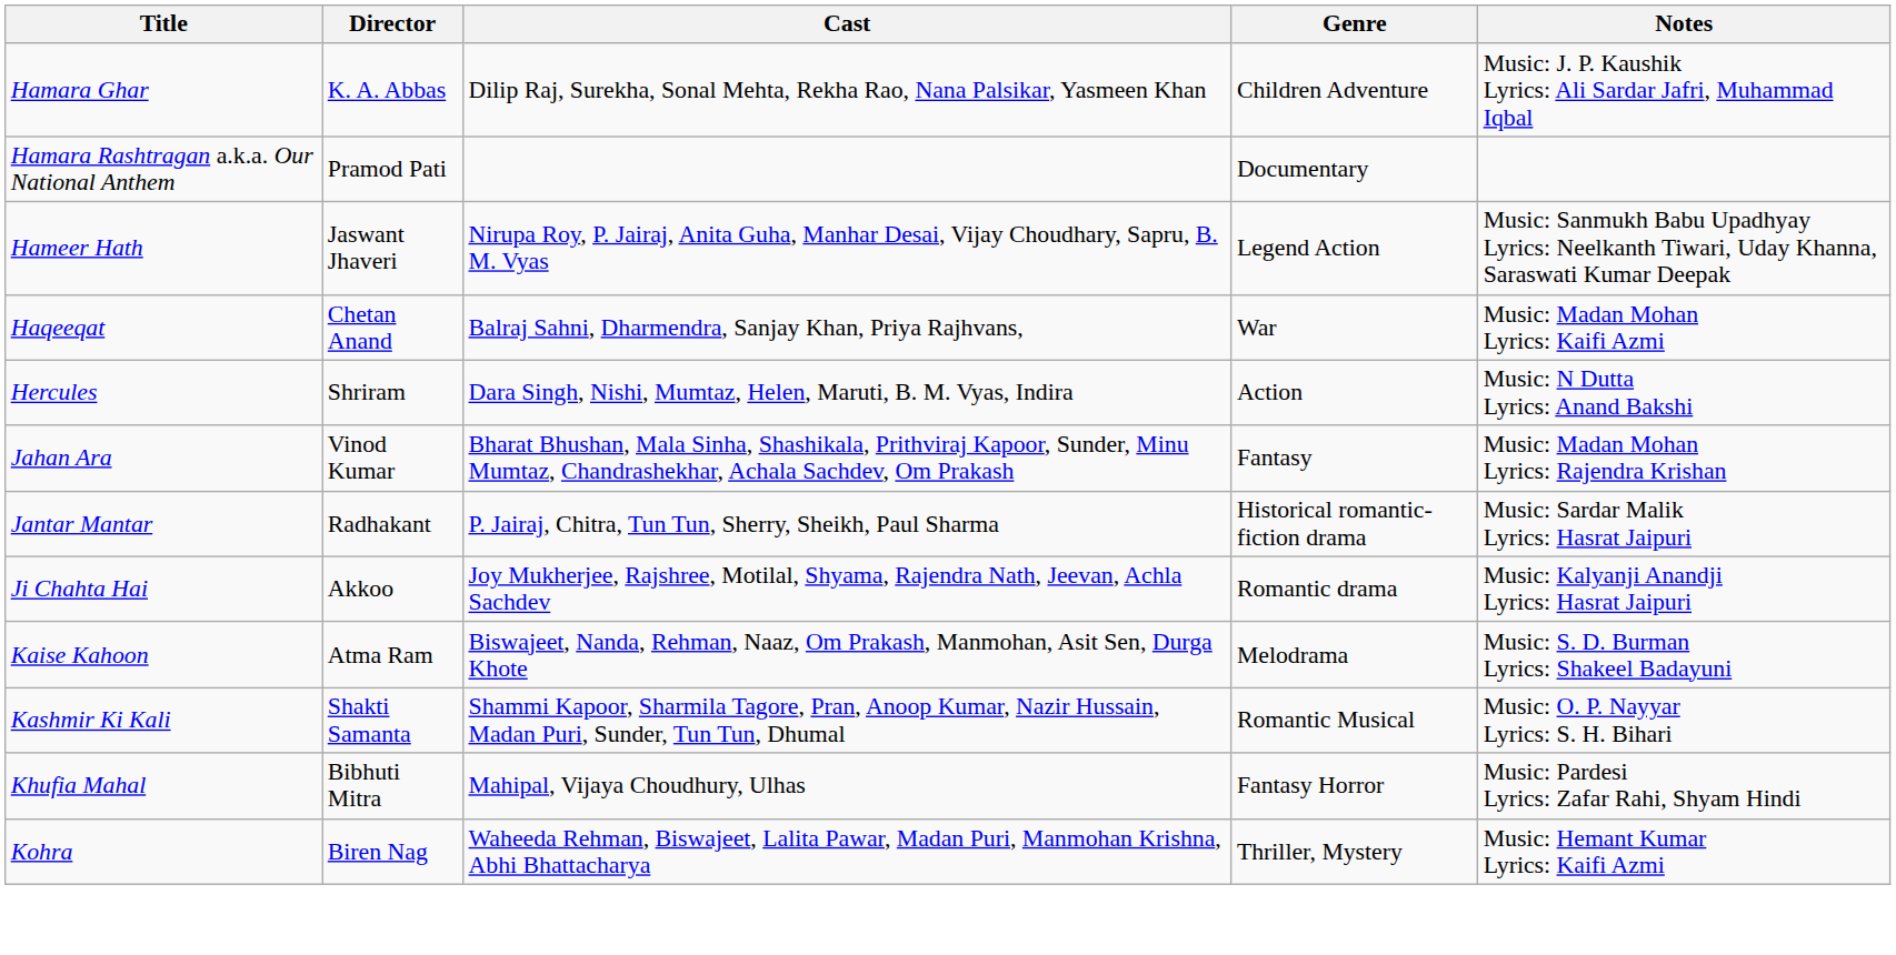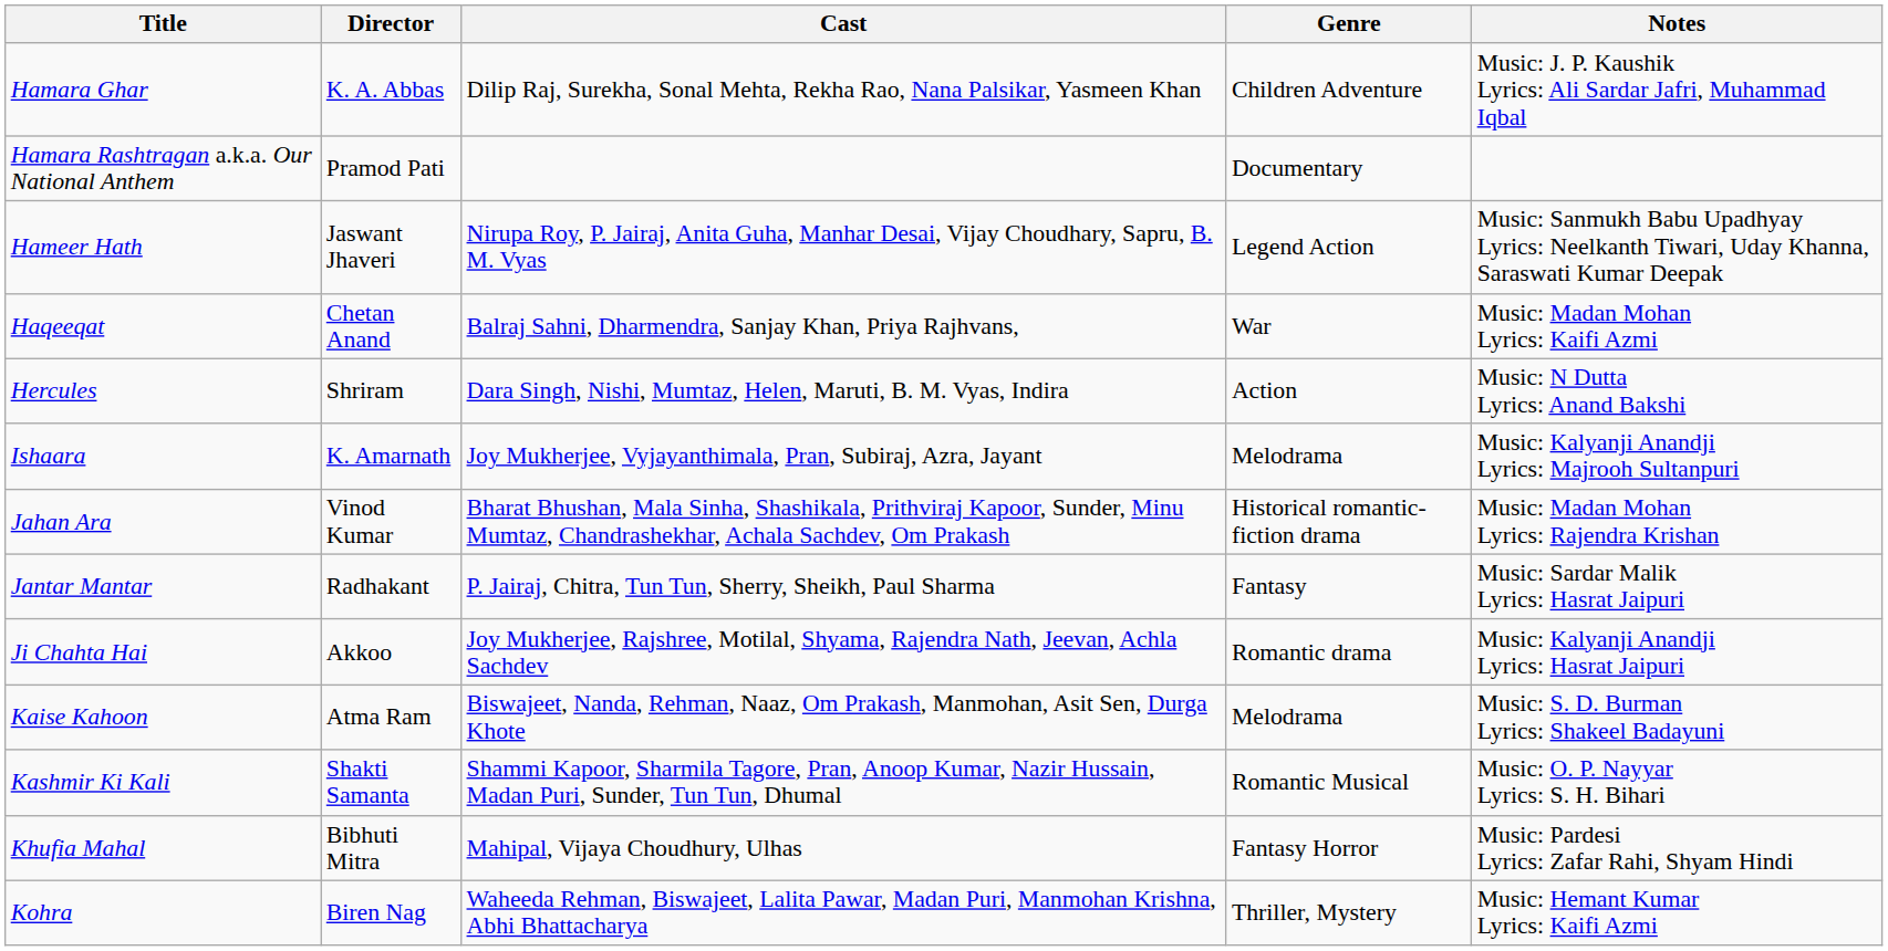+ row: Ishaara | K. Amarnath | Joy Mukherjee, Vyjayanthimala, Pran, Subiraj, Azra, Jayant | Melodrama | Music: Kalyanji Anandji Lyrics: Majrooh Sultanpuri
Jahan Ara | Genre: Fantasy -> Historical romantic-fiction drama
Jantar Mantar | Genre: Historical romantic-fiction drama -> Fantasy
